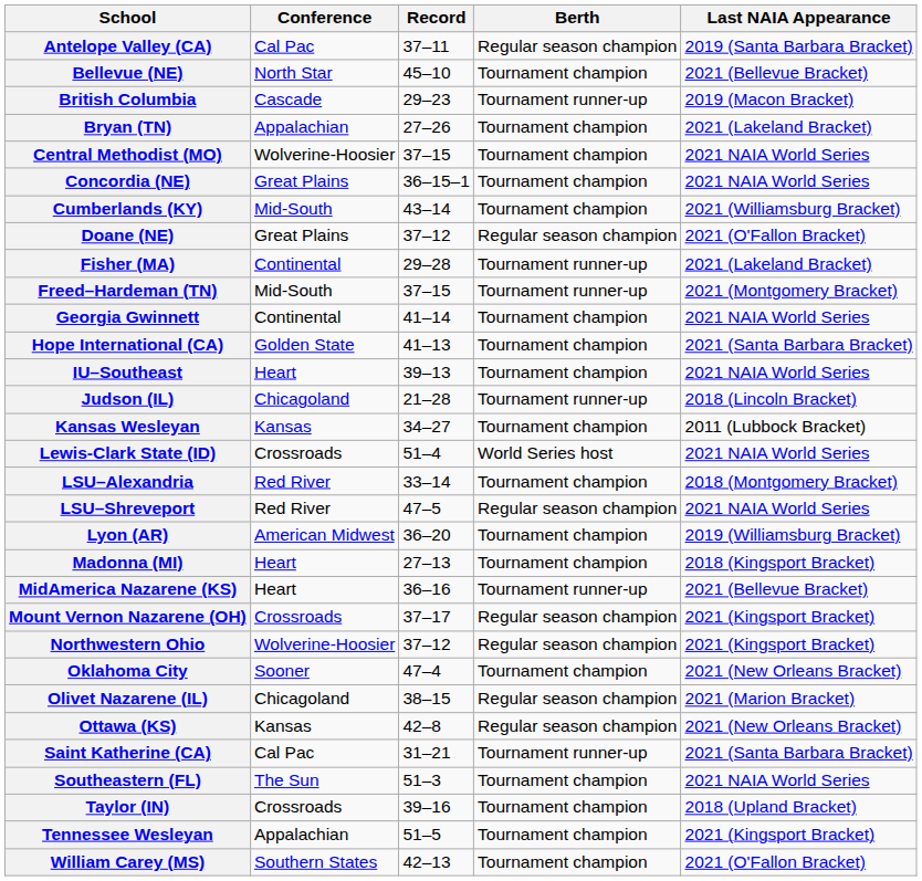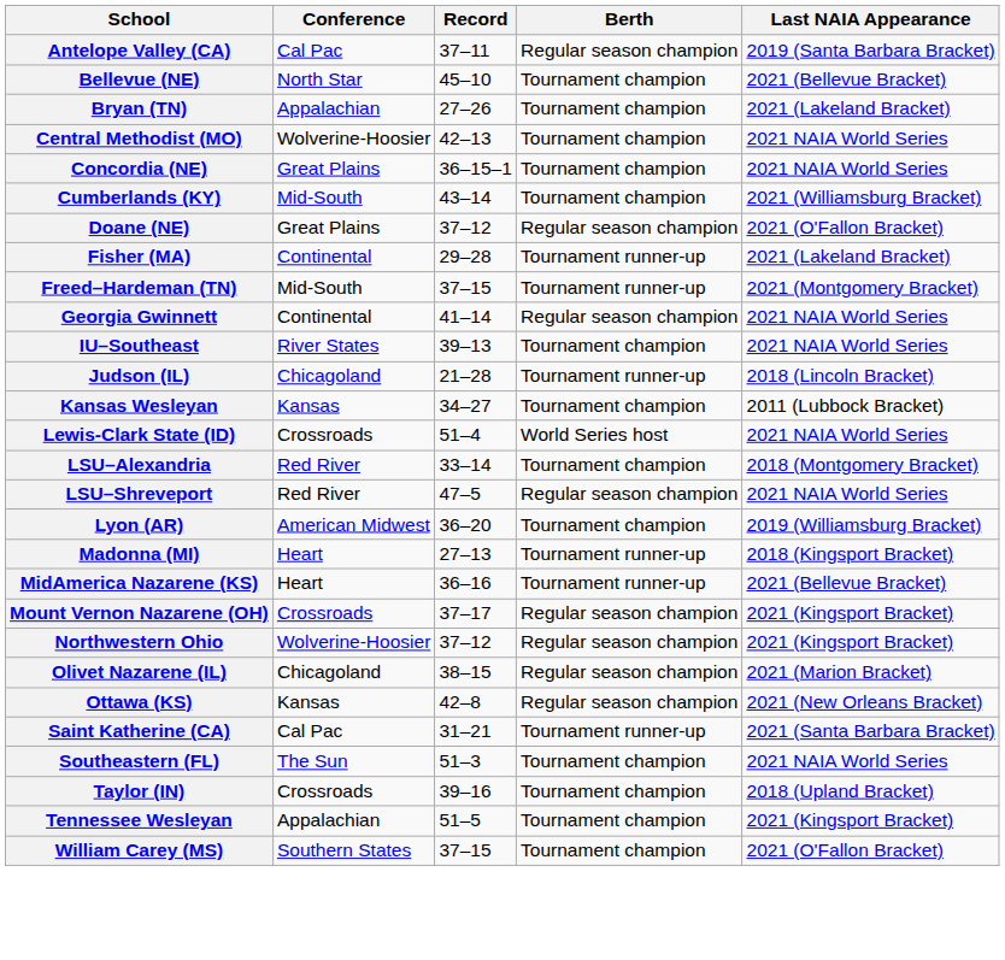- row: British Columbia | Cascade | 29–23 | Tournament runner-up | 2019 (Macon Bracket)
Central Methodist (MO) | Record: 37–15 -> 42–13
Georgia Gwinnett | Berth: Tournament champion -> Regular season champion
- row: Hope International (CA) | Golden State | 41–13 | Tournament champion | 2021 (Santa Barbara Bracket)
IU–Southeast | Conference: Heart -> River States
Madonna (MI) | Berth: Tournament champion -> Tournament runner-up
- row: Oklahoma City | Sooner | 47–4 | Tournament champion | 2021 (New Orleans Bracket)
William Carey (MS) | Record: 42–13 -> 37–15
